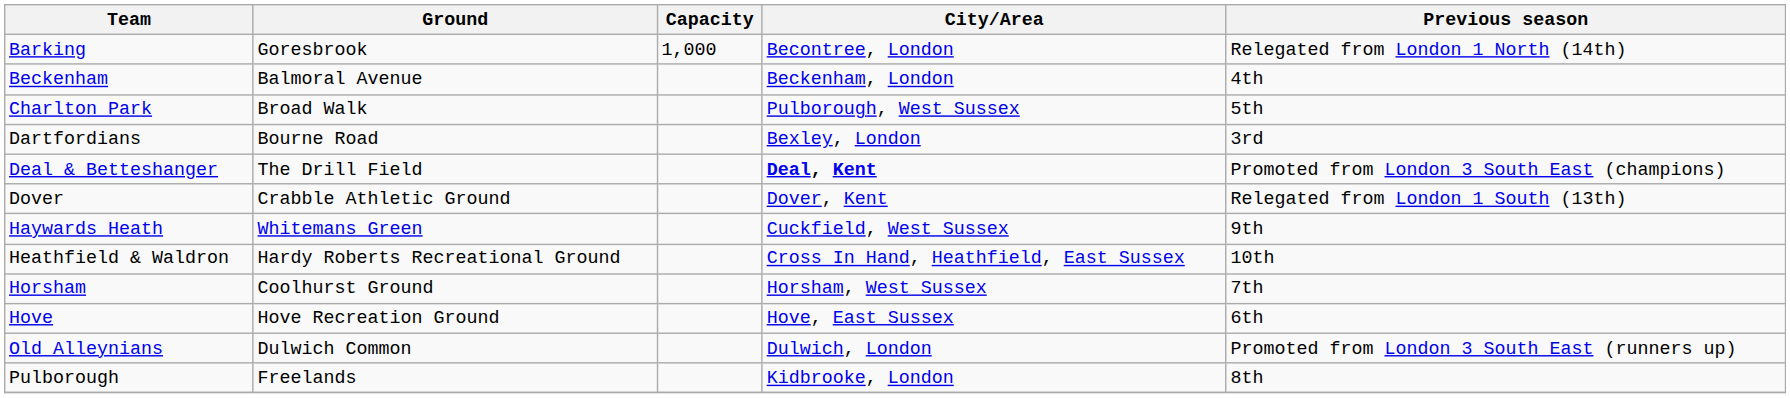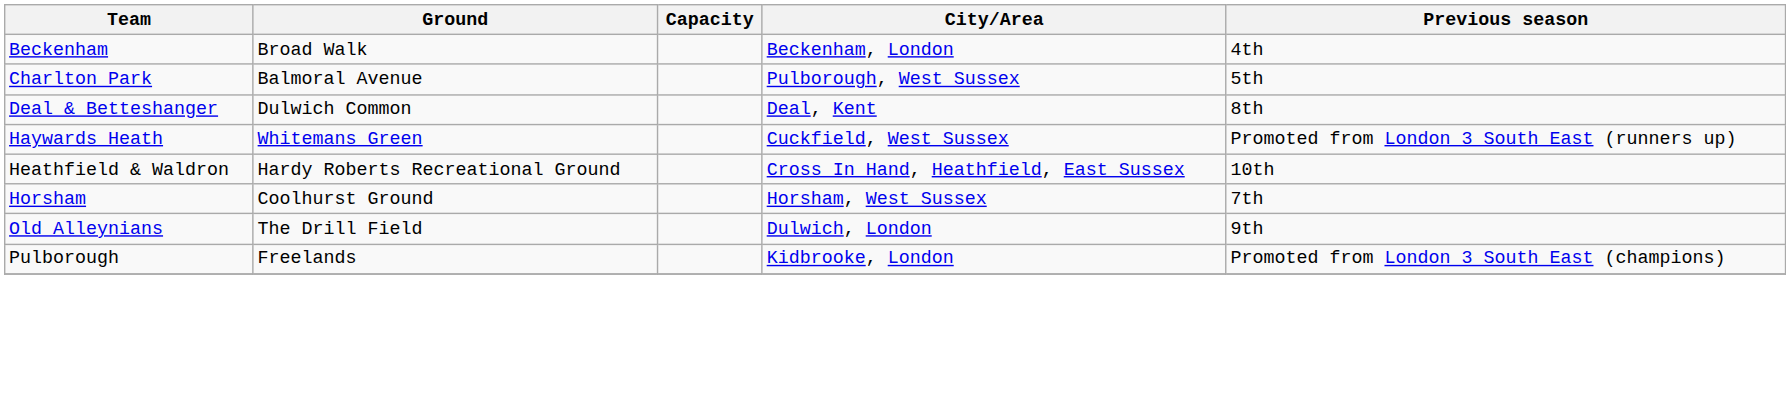- row: Barking | Goresbrook | 1,000 | Becontree, London | Relegated from London 1 North (14th)
Beckenham | Ground: Balmoral Avenue -> Broad Walk
Charlton Park | Ground: Broad Walk -> Balmoral Avenue
- row: Dartfordians | Bourne Road | Bexley, London | 3rd
Deal & Betteshanger | Ground: The Drill Field -> Dulwich Common
Deal & Betteshanger | City/Area: bold -> normal
Deal & Betteshanger | Previous season: Promoted from London 3 South East (champions) -> 8th
- row: Dover | Crabble Athletic Ground | Dover, Kent | Relegated from London 1 South (13th)
Haywards Heath | Previous season: 9th -> Promoted from London 3 South East (runners up)
- row: Hove | Hove Recreation Ground | Hove, East Sussex | 6th
Old Alleynians | Ground: Dulwich Common -> The Drill Field
Old Alleynians | Previous season: Promoted from London 3 South East (runners up) -> 9th
Pulborough | Previous season: 8th -> Promoted from London 3 South East (champions)
